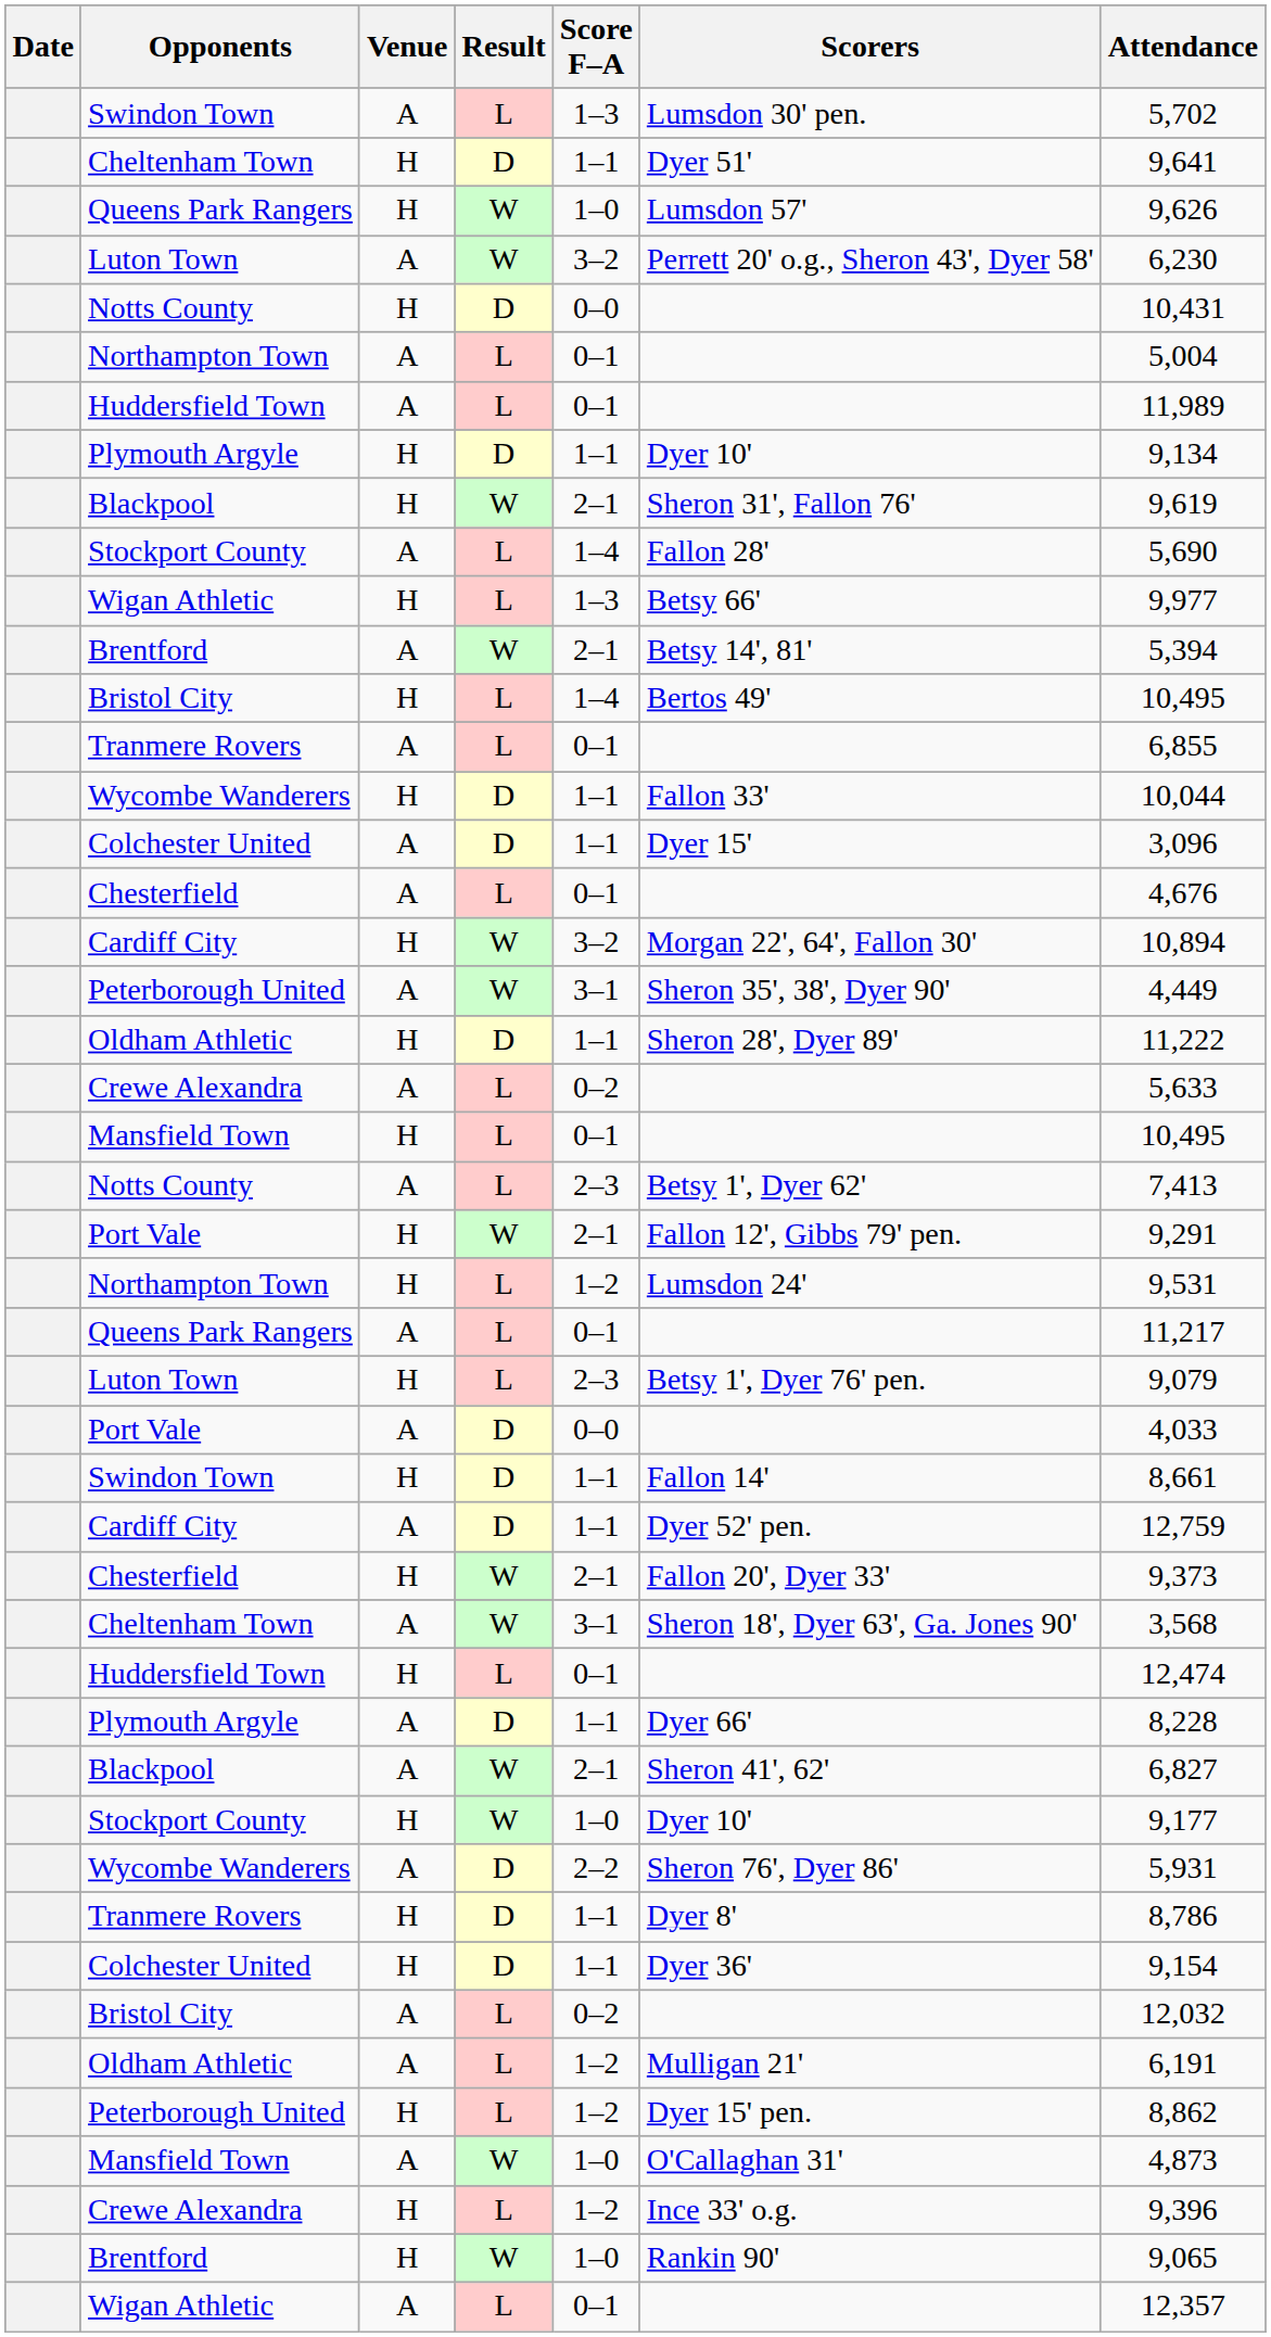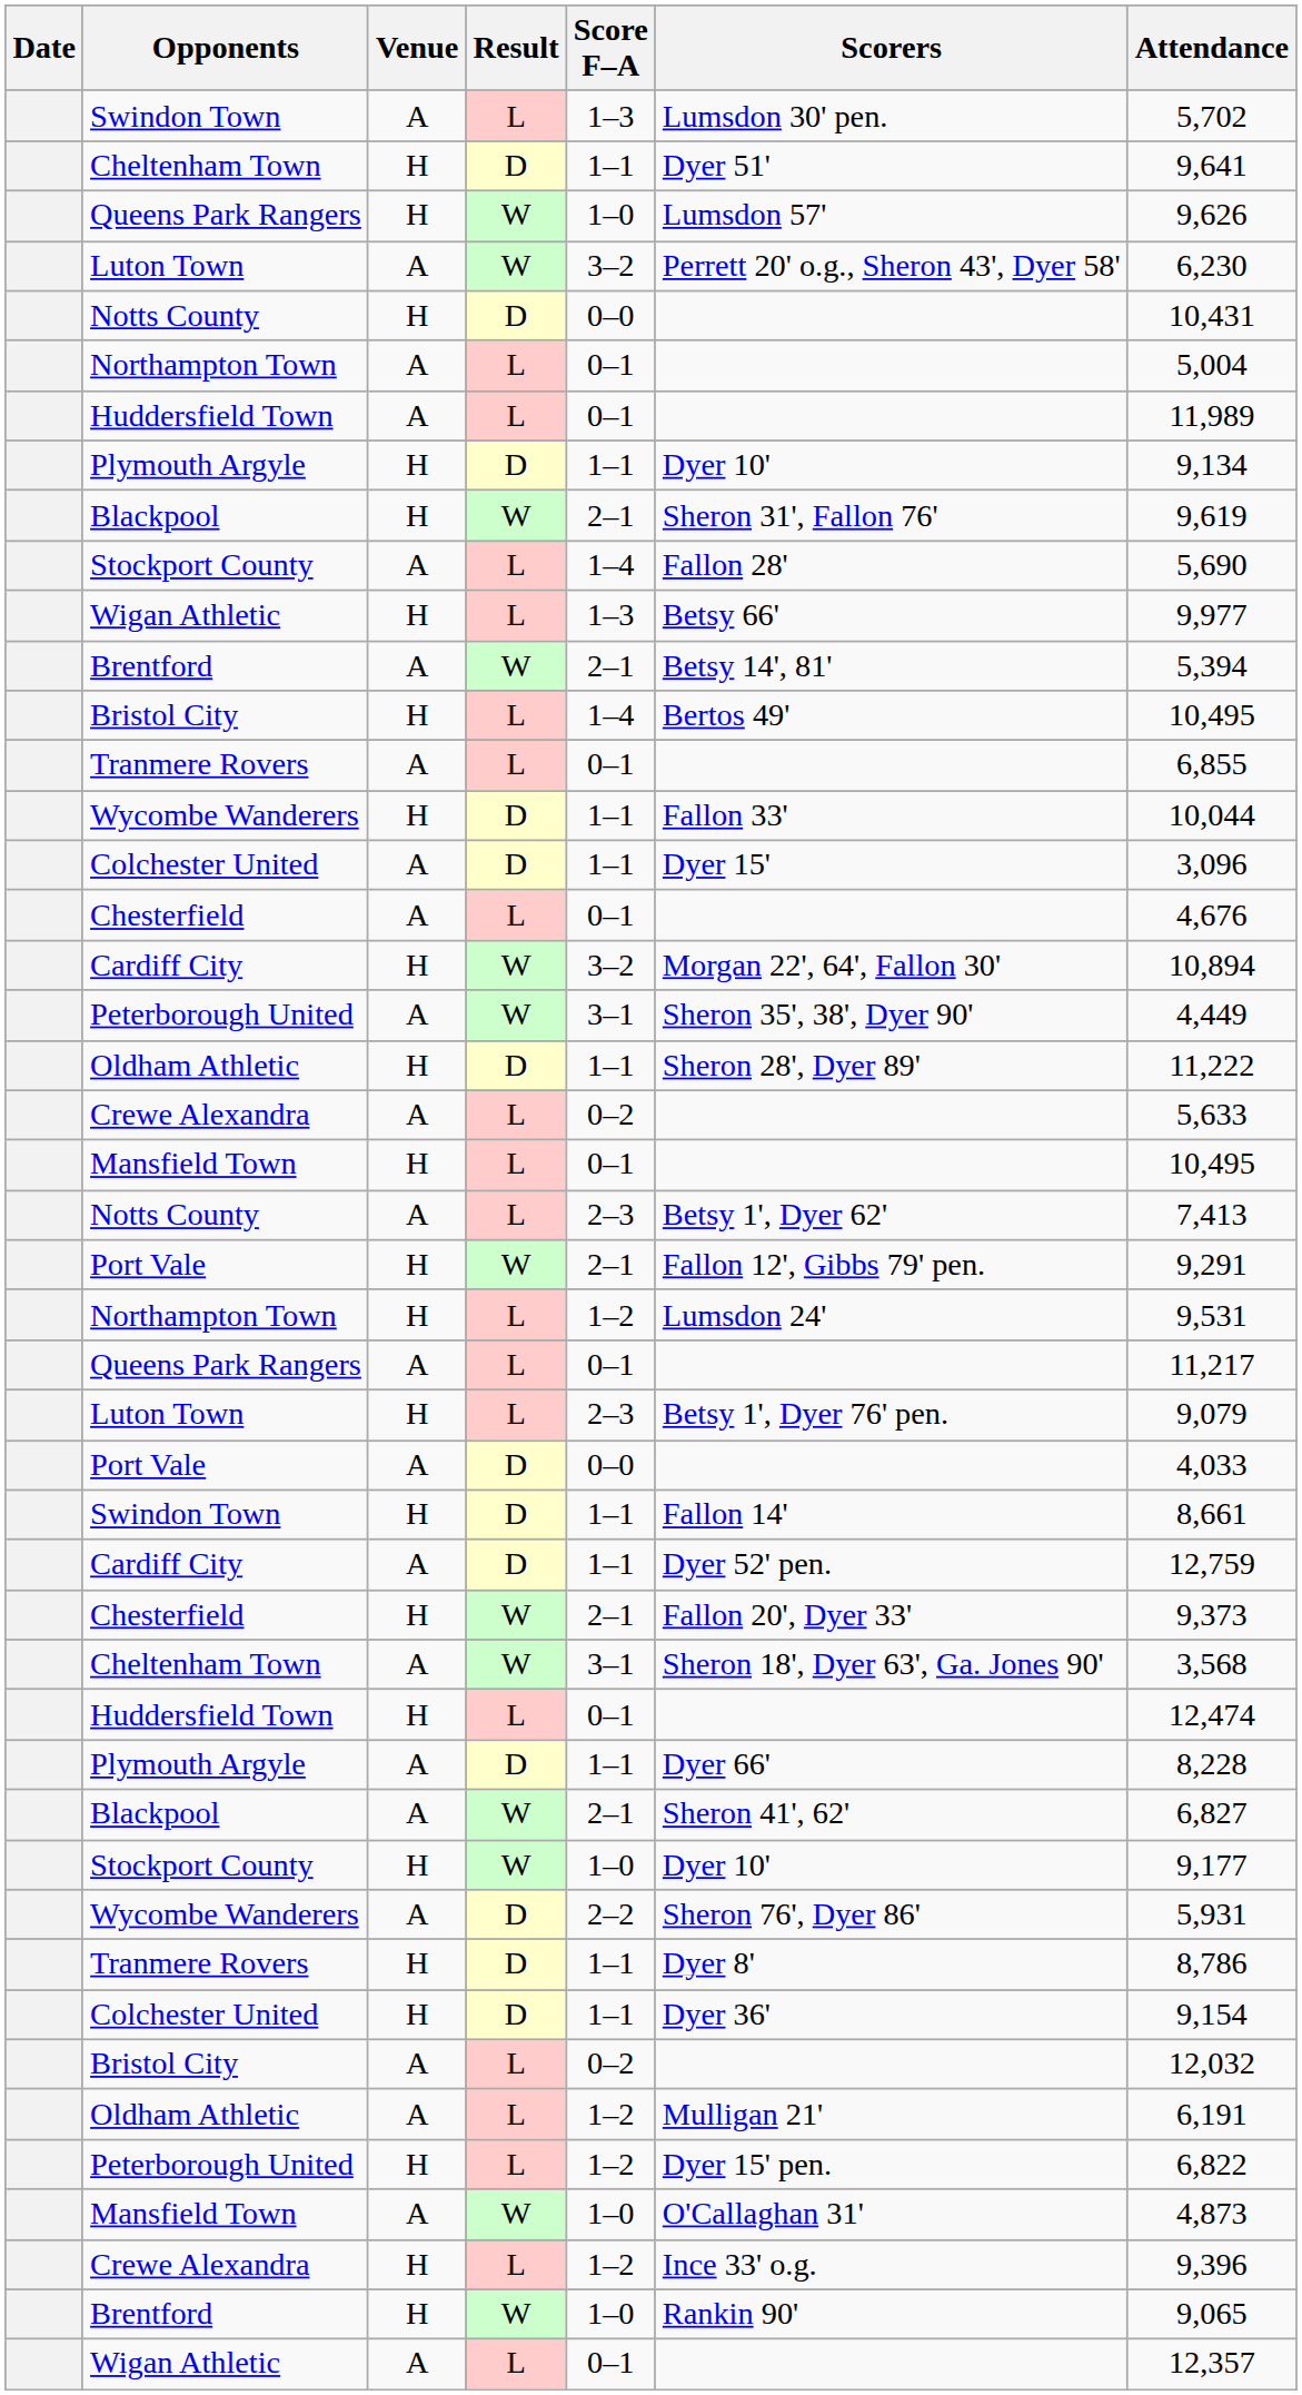Peterborough United / H | Attendance: 8,862 -> 6,822
